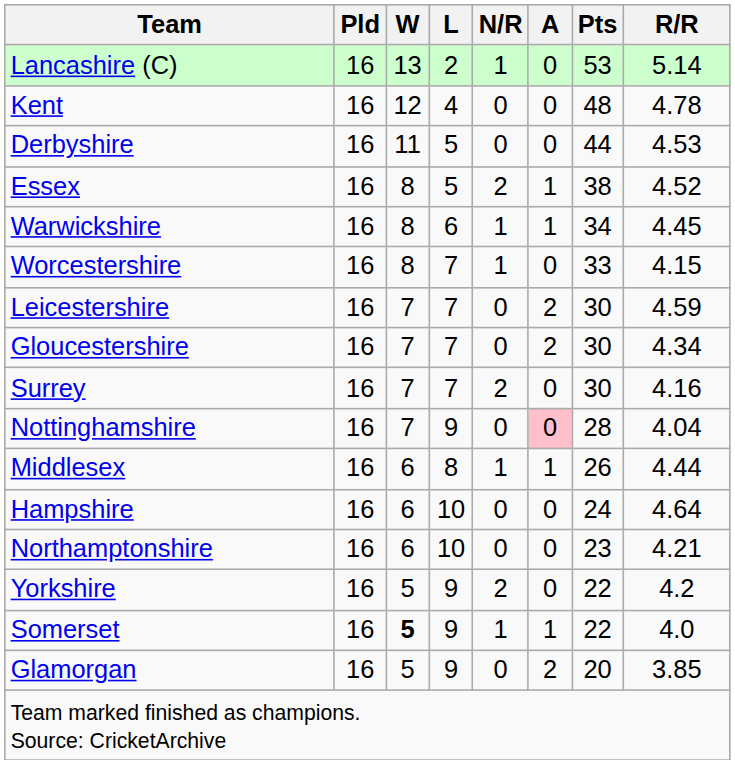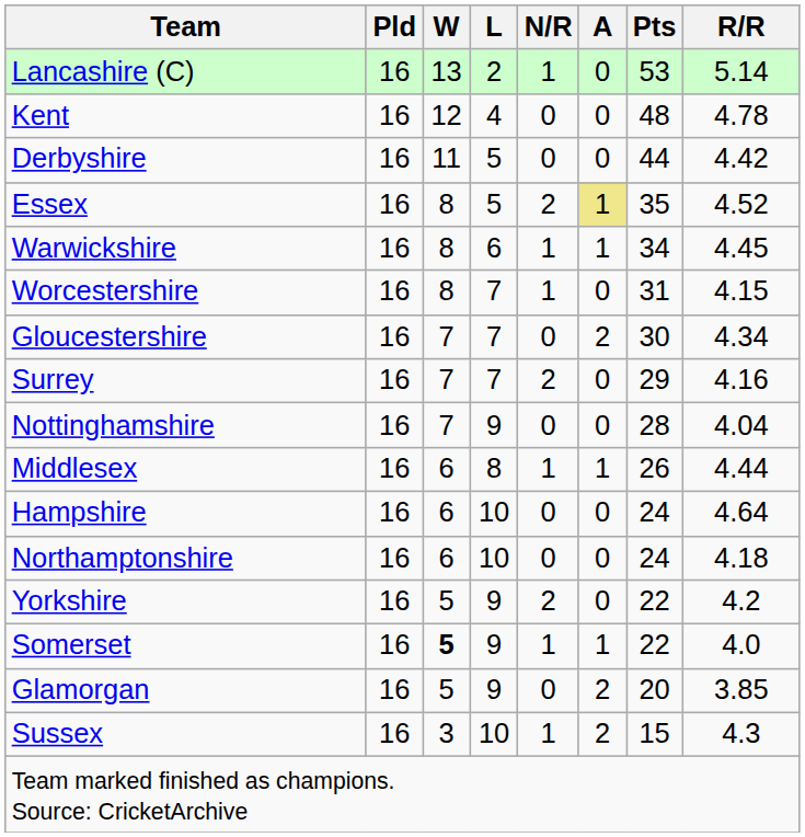Derbyshire | R/R: 4.53 -> 4.42
Essex | A: no background -> khaki background
Essex | Pts: 38 -> 35
Worcestershire | Pts: 33 -> 31
- row: Leicestershire | 16 | 7 | 7 | 0 | 2 | 30 | 4.59
Surrey | Pts: 30 -> 29
Nottinghamshire | A: pink background -> no background
Northamptonshire | Pts: 23 -> 24
Northamptonshire | R/R: 4.21 -> 4.18
+ row: Sussex | 16 | 3 | 10 | 1 | 2 | 15 | 4.3
